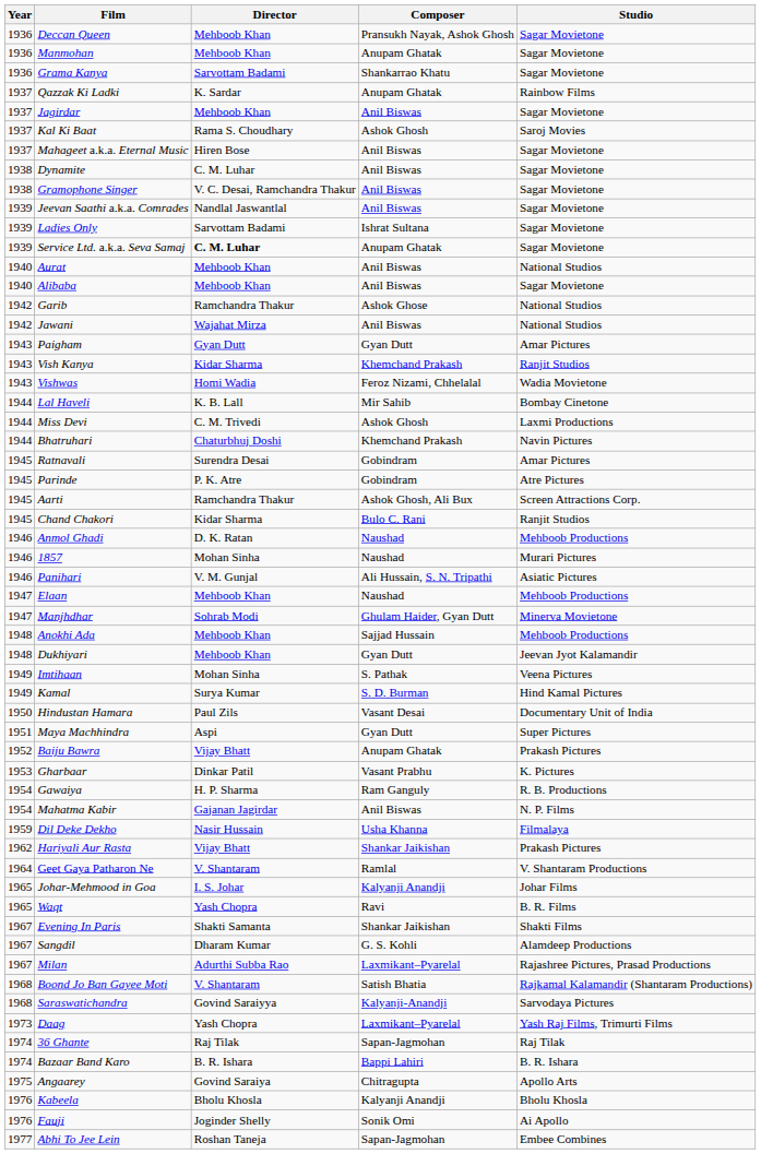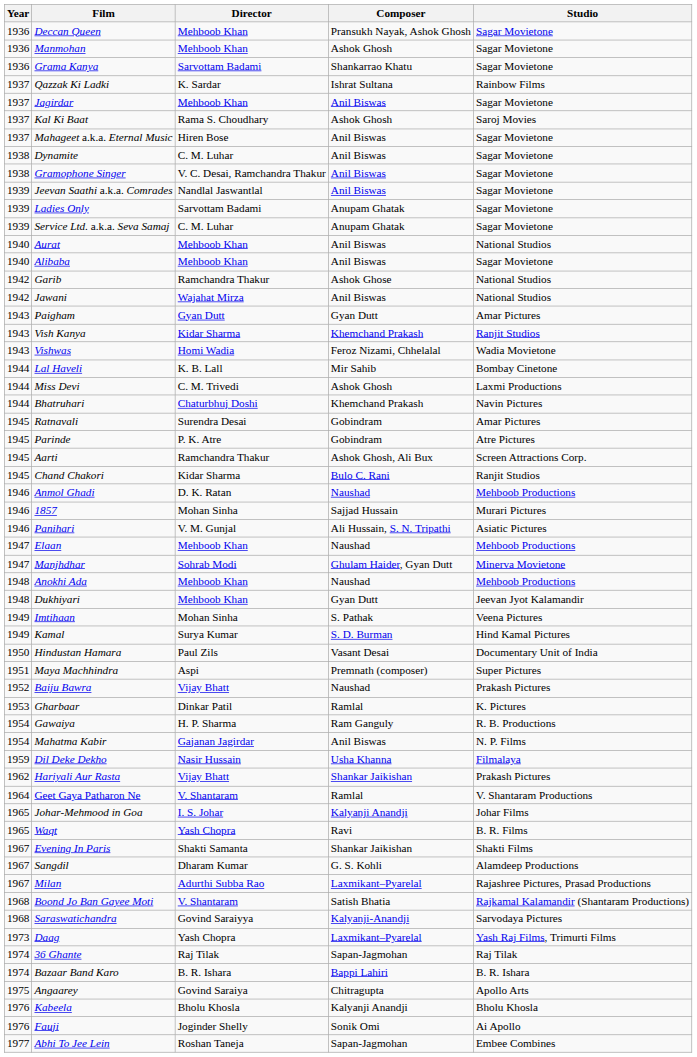Manmohan | Composer: Anupam Ghatak -> Ashok Ghosh
Qazzak Ki Ladki | Composer: Anupam Ghatak -> Ishrat Sultana
Ladies Only | Composer: Ishrat Sultana -> Anupam Ghatak
Service Ltd. a.k.a. Seva Samaj | Director: bold -> normal
1857 | Composer: Naushad -> Sajjad Hussain
Anokhi Ada | Composer: Sajjad Hussain -> Naushad
Maya Machhindra | Composer: Gyan Dutt -> Premnath (composer)
Baiju Bawra | Composer: Anupam Ghatak -> Naushad
Gharbaar | Composer: Vasant Prabhu -> Ramlal
